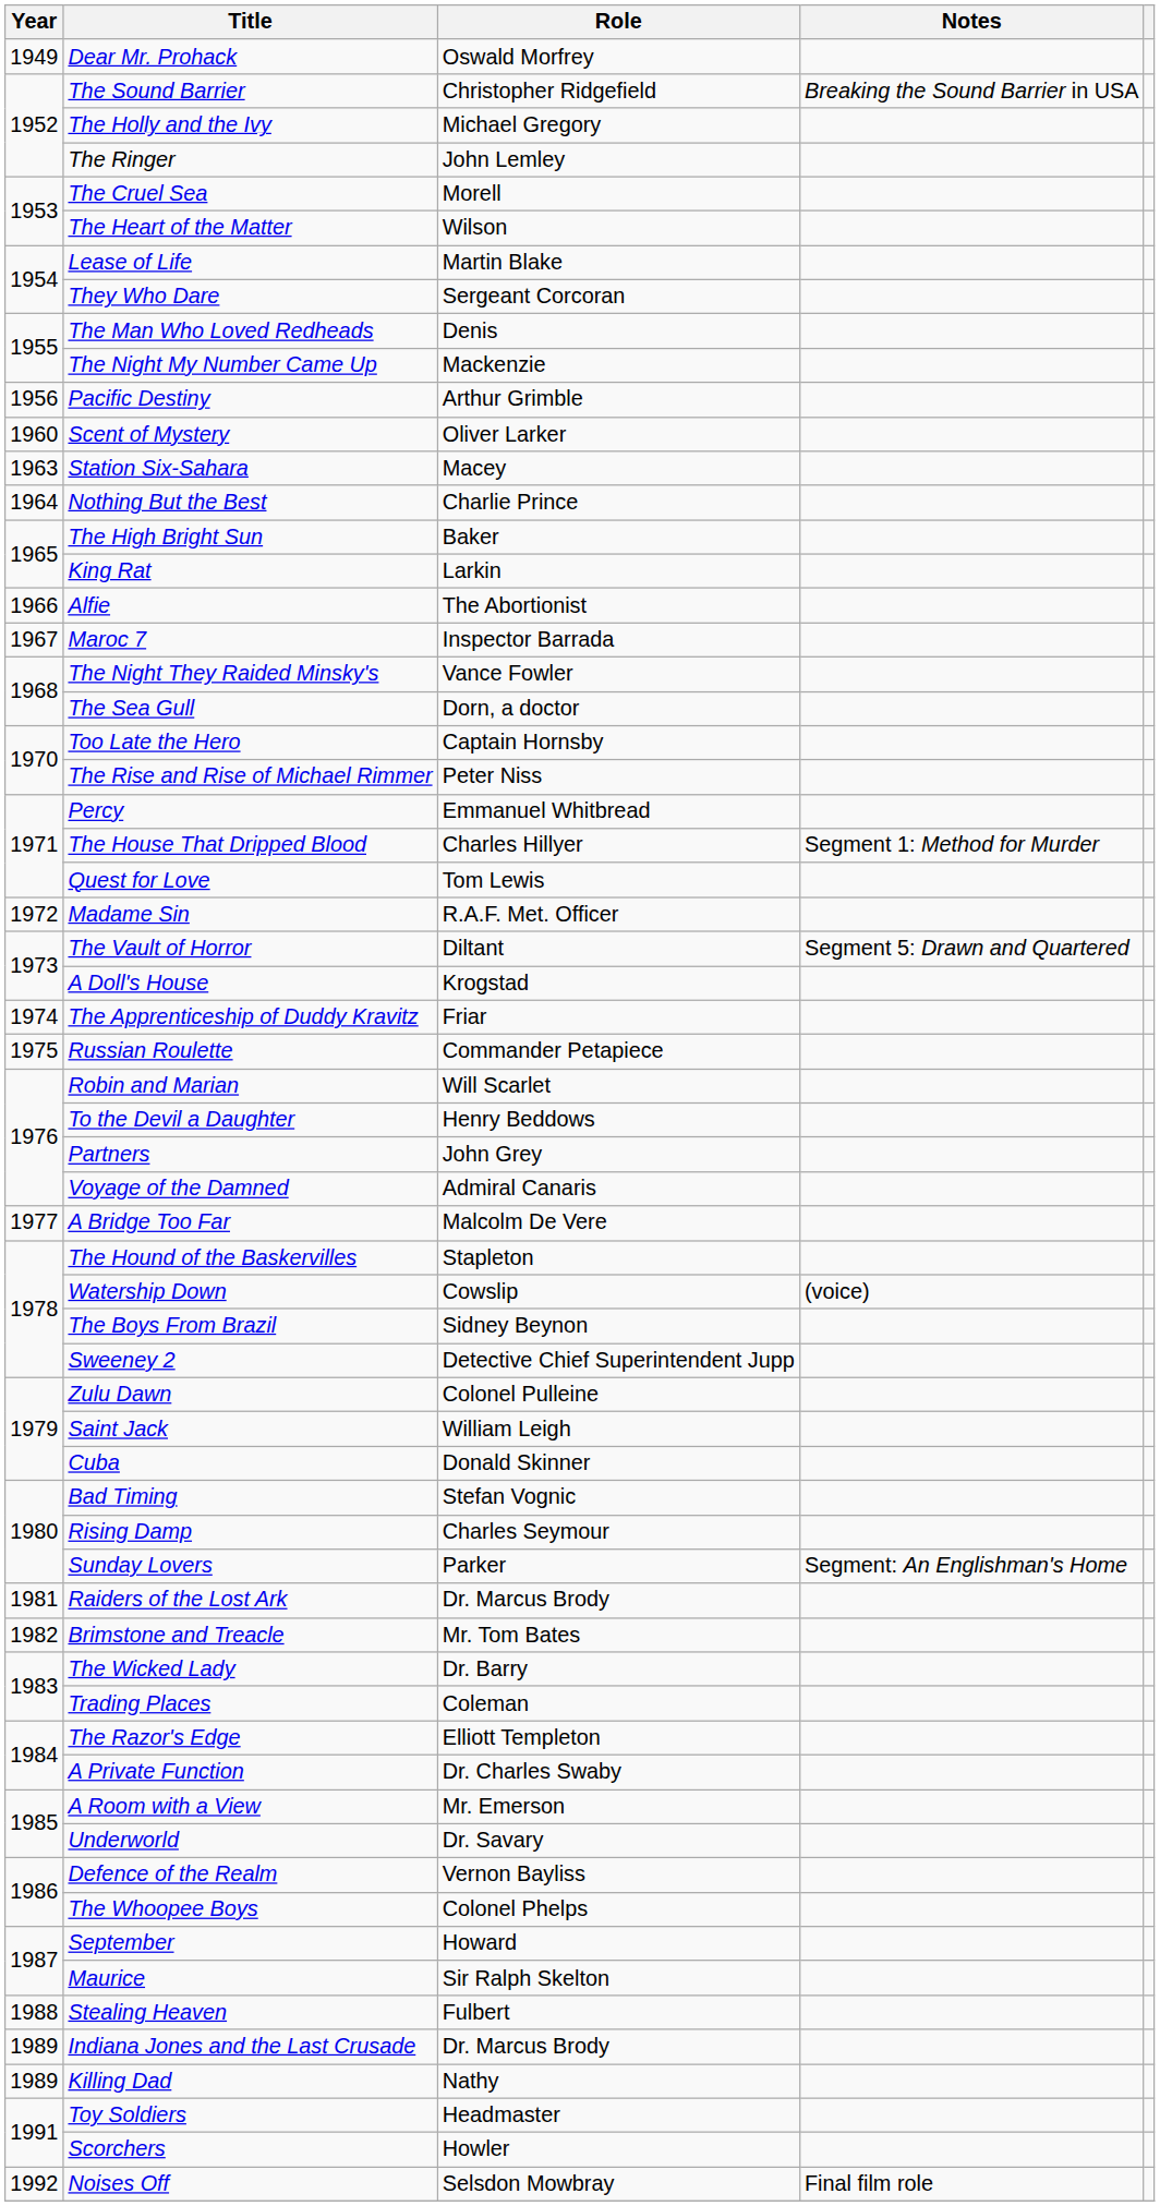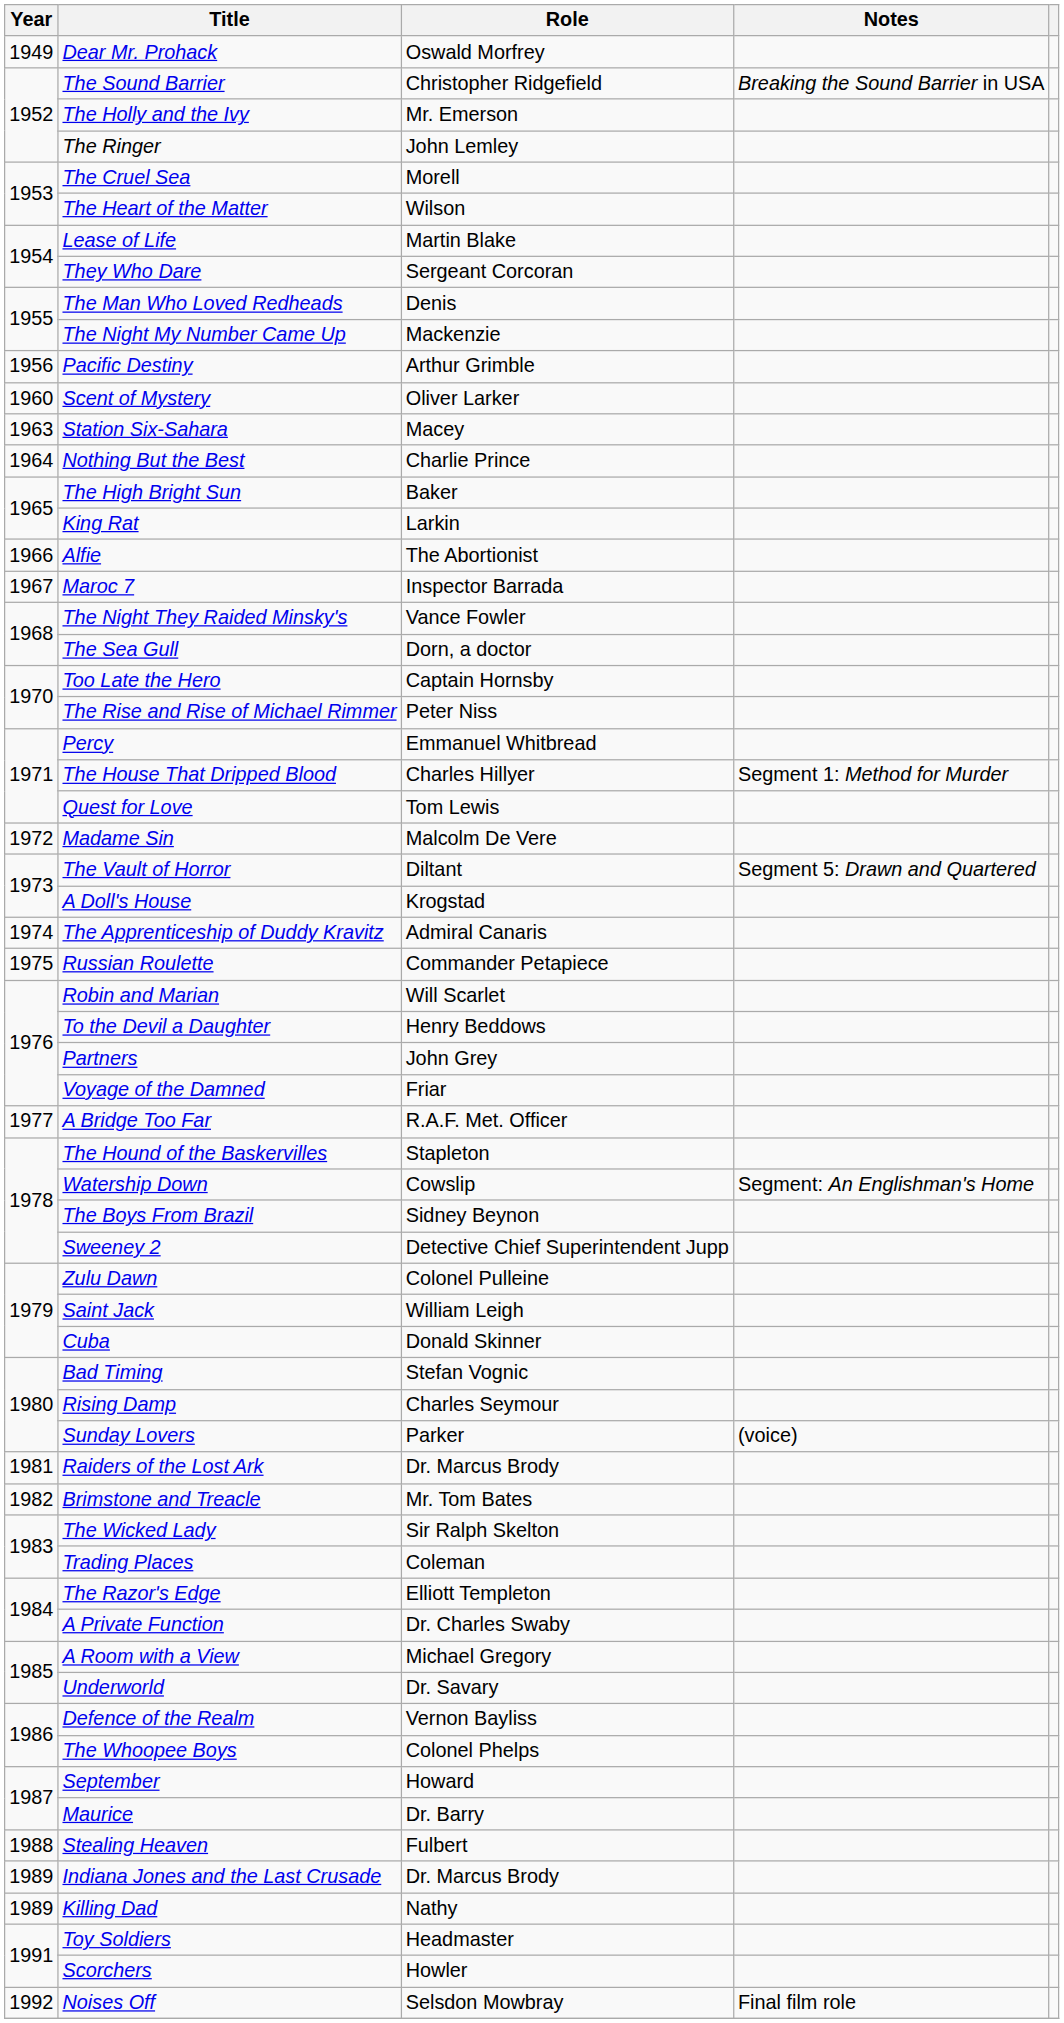The Holly and the Ivy | Role: Michael Gregory -> Mr. Emerson
Madame Sin | Role: R.A.F. Met. Officer -> Malcolm De Vere
The Apprenticeship of Duddy Kravitz | Role: Friar -> Admiral Canaris
Voyage of the Damned | Role: Admiral Canaris -> Friar
A Bridge Too Far | Role: Malcolm De Vere -> R.A.F. Met. Officer
Watership Down | Notes: (voice) -> Segment: An Englishman's Home
Sunday Lovers | Notes: Segment: An Englishman's Home -> (voice)
The Wicked Lady | Role: Dr. Barry -> Sir Ralph Skelton
A Room with a View | Role: Mr. Emerson -> Michael Gregory
Maurice | Role: Sir Ralph Skelton -> Dr. Barry
